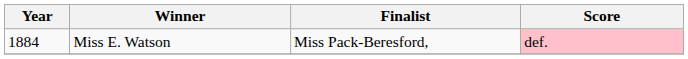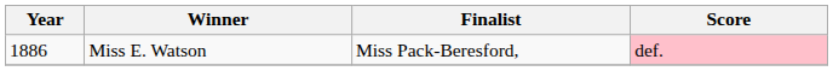Miss E. Watson | Year: 1884 -> 1886
